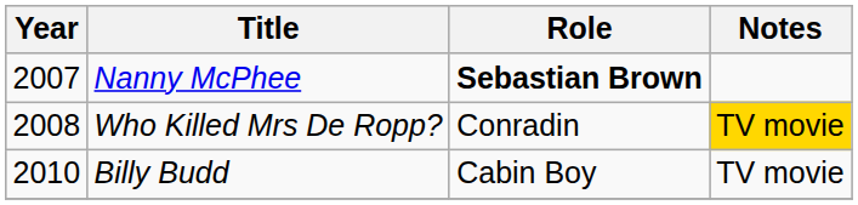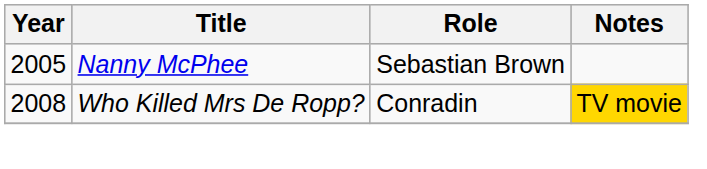Nanny McPhee | Year: 2007 -> 2005
Nanny McPhee | Role: bold -> normal
- row: 2010 | Billy Budd | Cabin Boy | TV movie
